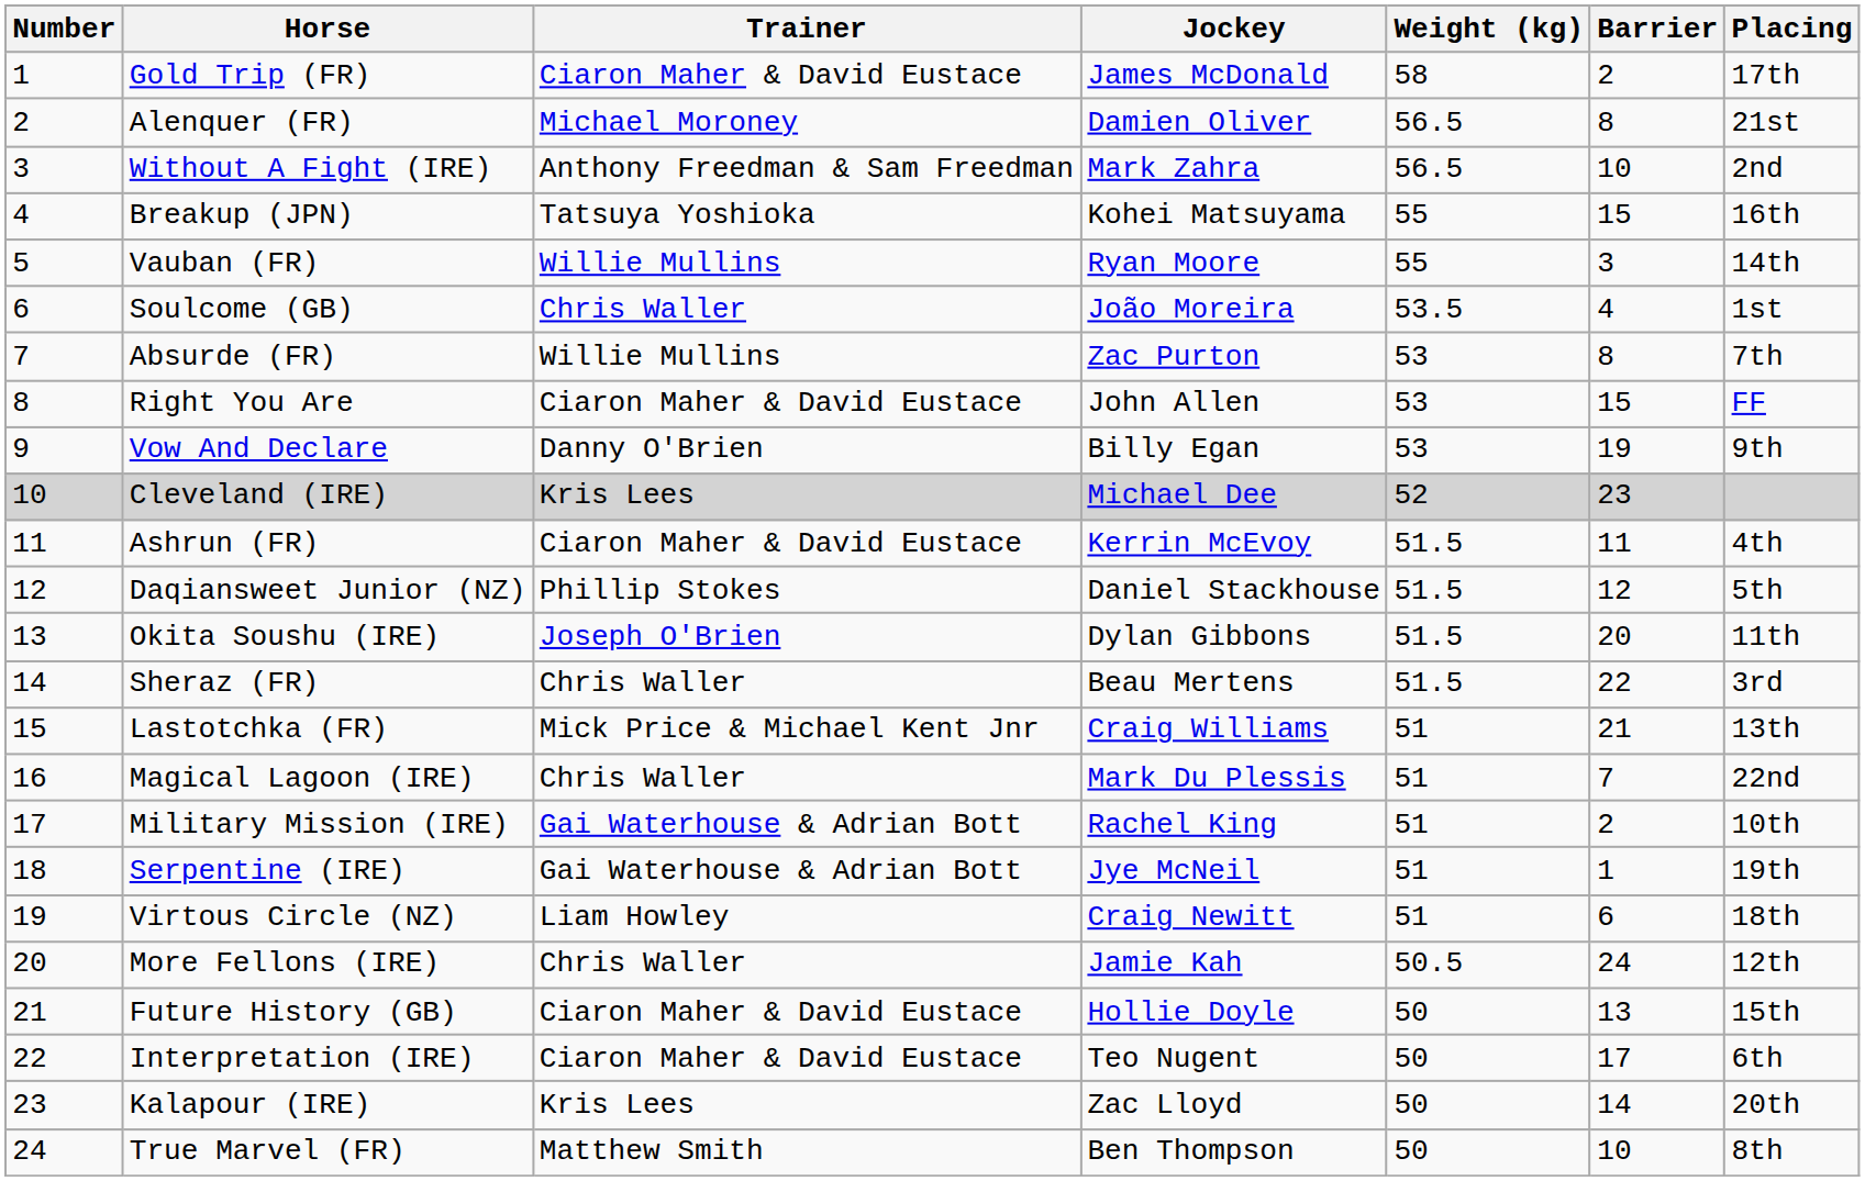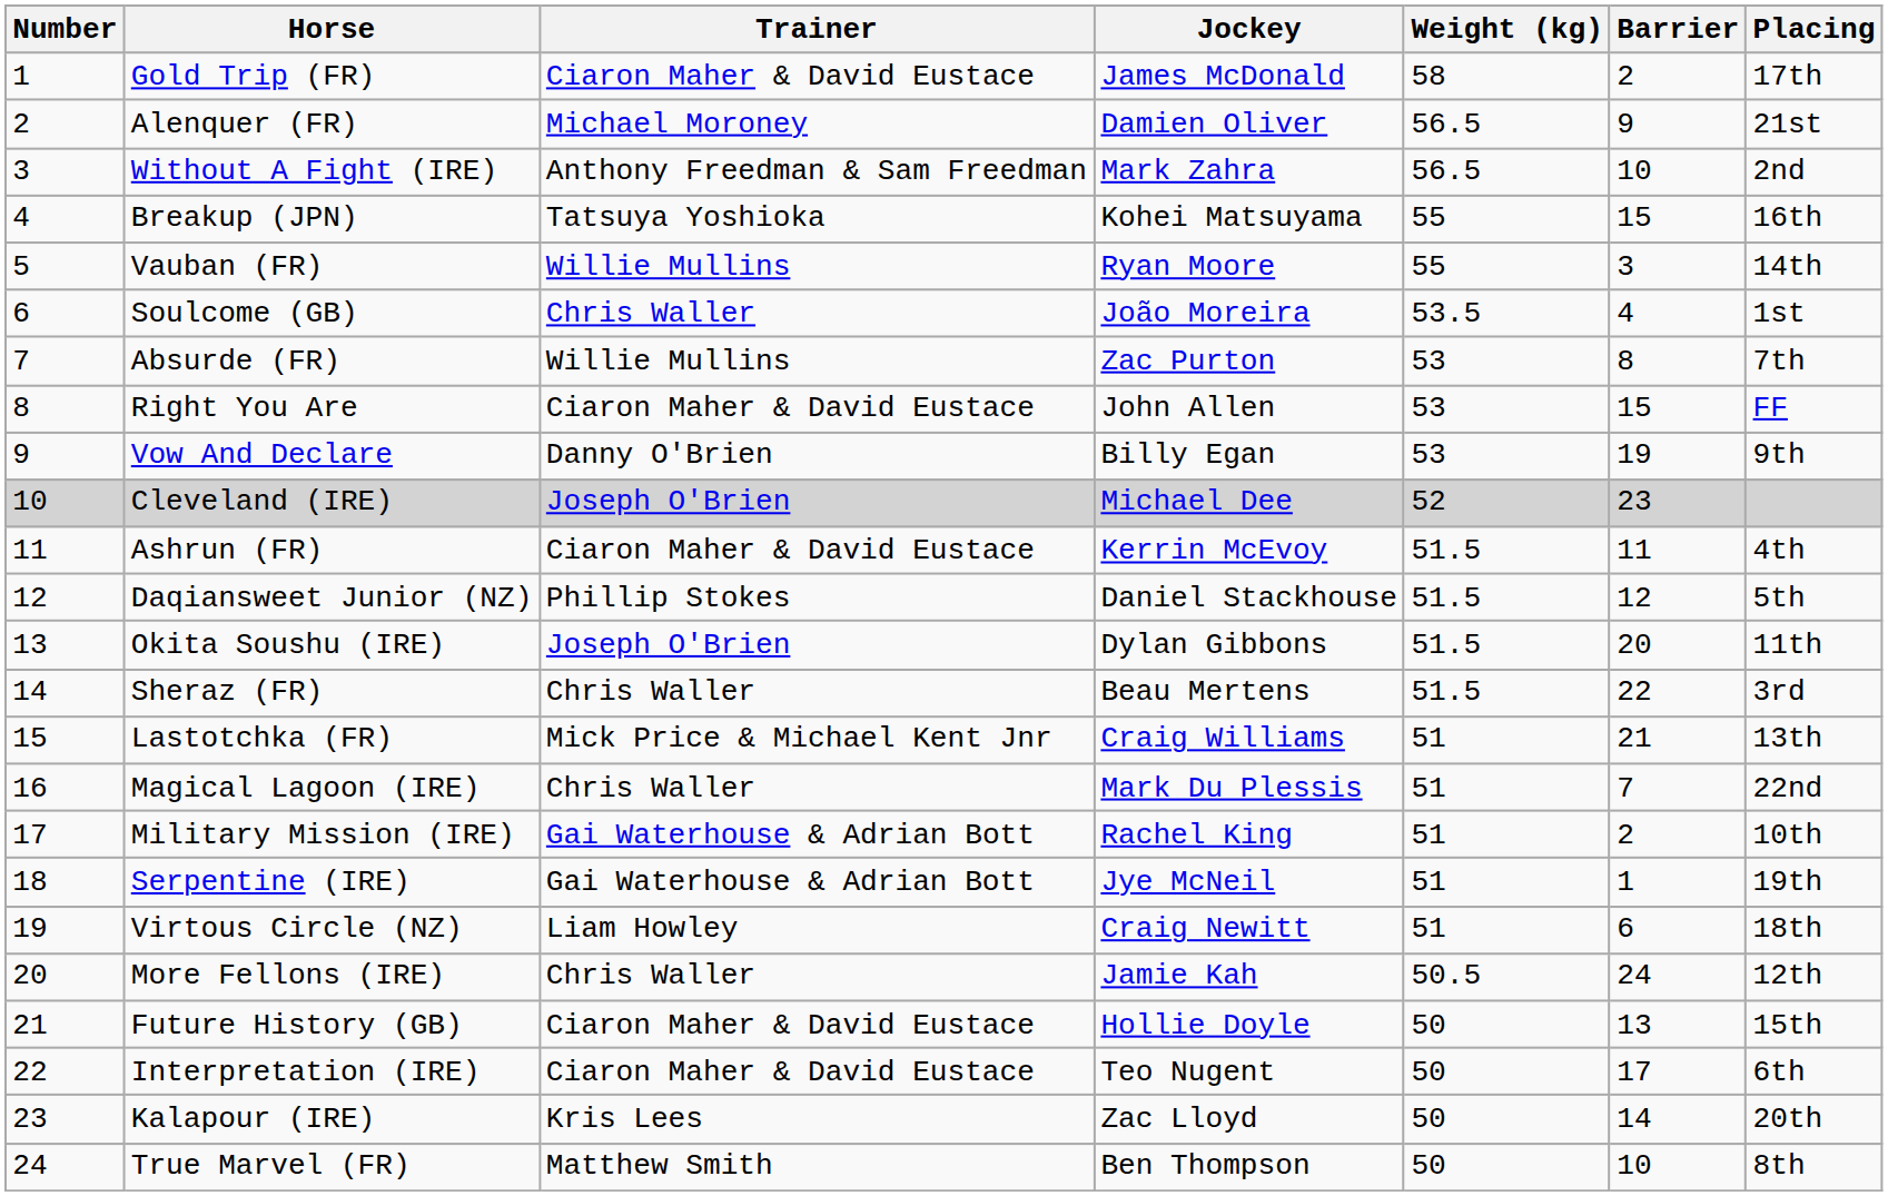Alenquer (FR) | Barrier: 8 -> 9
Cleveland (IRE) | Trainer: Kris Lees -> Joseph O'Brien
